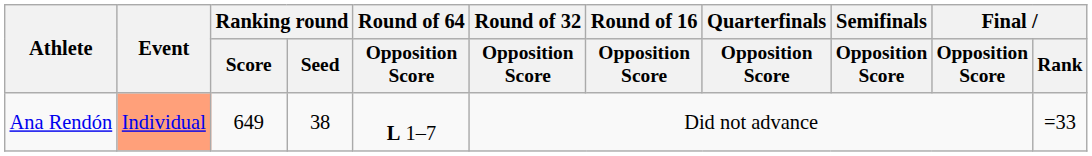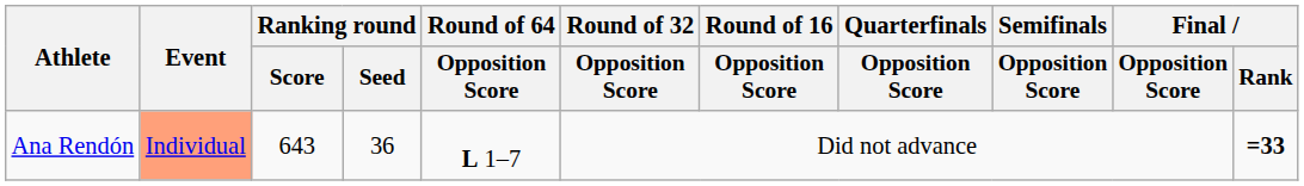Ana Rendón | Ranking round / Score: 649 -> 643
Ana Rendón | Ranking round / Seed: 38 -> 36
Ana Rendón | Final / Rank: normal -> bold
